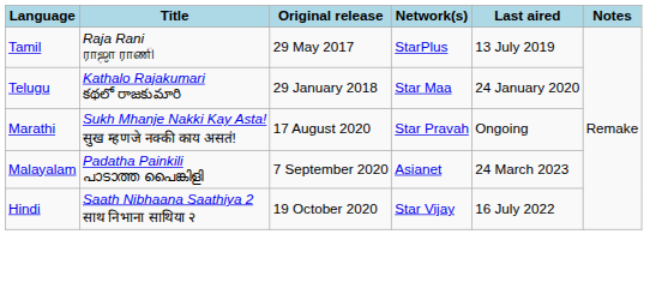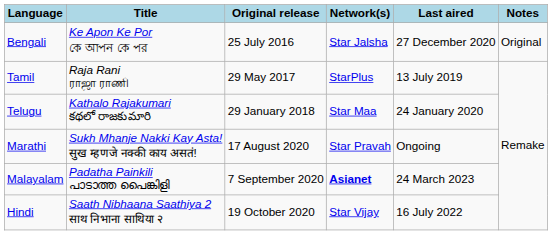+ row: Bengali | Ke Apon Ke Por কে আপন কে পর | 25 July 2016 | Star Jalsha | 27 December 2020 | Original
Malayalam | Network(s): normal -> bold
